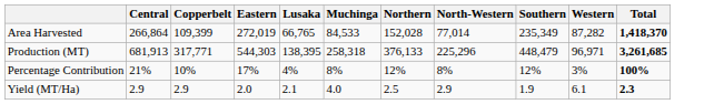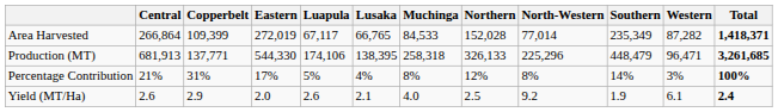+ column: Luapula | 67,117 | 174,106 | 5% | 2.6
Area Harvested | Total: 1,418,370 -> 1,418,371
Production (MT) | Copperbelt: 317,771 -> 137,771
Production (MT) | Eastern: 544,303 -> 544,330
Production (MT) | Northern: 376,133 -> 326,133
Production (MT) | Western: 96,971 -> 96,471
Percentage Contribution | Copperbelt: 10% -> 31%
Percentage Contribution | Southern: 12% -> 14%
Yield (MT/Ha) | Central: 2.9 -> 2.6
Yield (MT/Ha) | North-Western: 2.9 -> 9.2
Yield (MT/Ha) | Total: 2.3 -> 2.4
